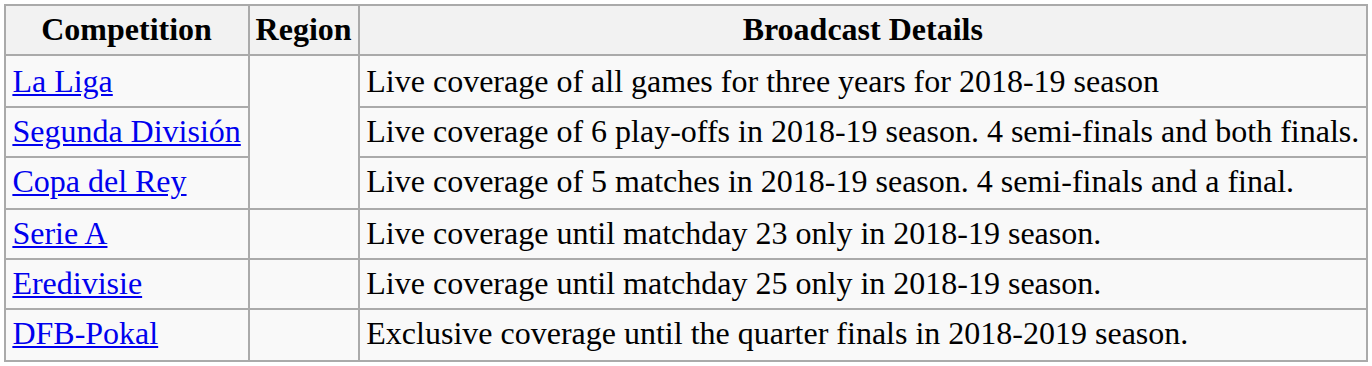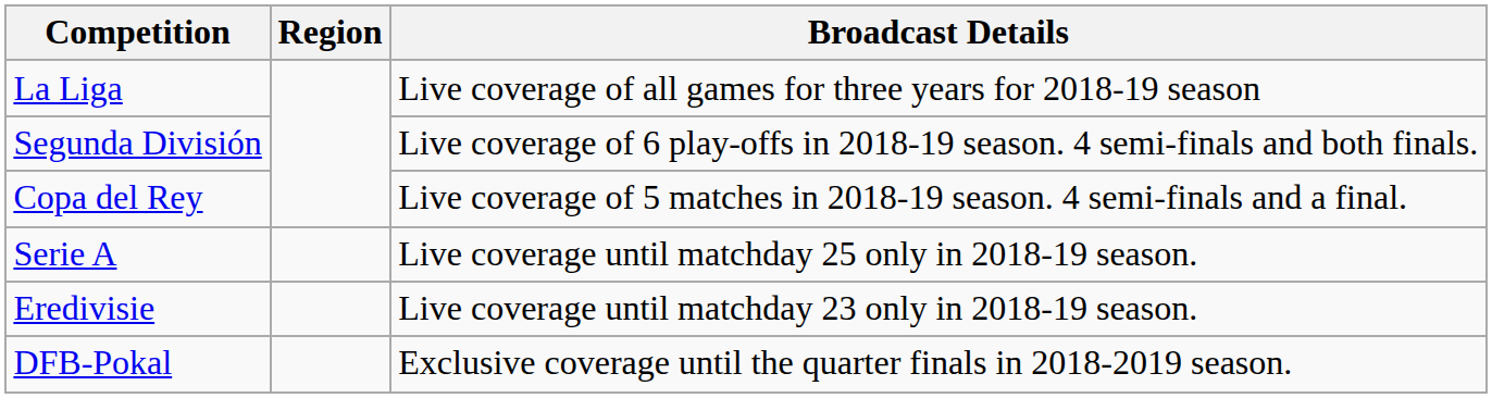Serie A | Broadcast Details: Live coverage until matchday 23 only in 2018-19 season. -> Live coverage until matchday 25 only in 2018-19 season.
Eredivisie | Broadcast Details: Live coverage until matchday 25 only in 2018-19 season. -> Live coverage until matchday 23 only in 2018-19 season.
